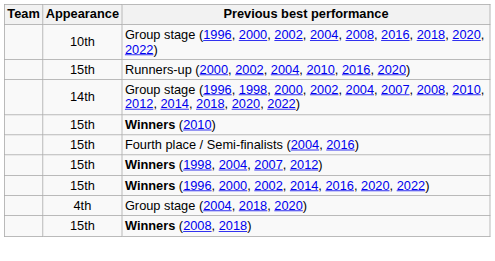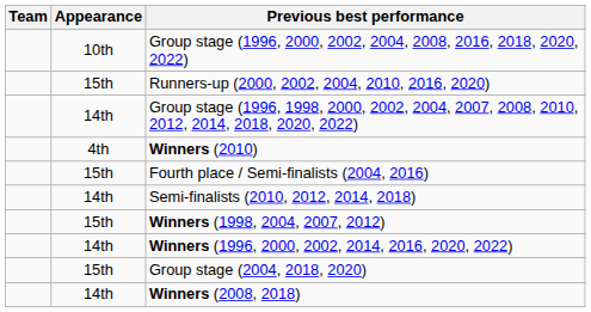Winners (2010) | Appearance: 15th -> 4th
+ row: 14th | Semi-finalists (2010, 2012, 2014, 2018)
Winners (1996, 2000, 2002, 2014, 2016, 2020, 2022) | Appearance: 15th -> 14th
Group stage (2004, 2018, 2020) | Appearance: 4th -> 15th
Winners (2008, 2018) | Appearance: 15th -> 14th
